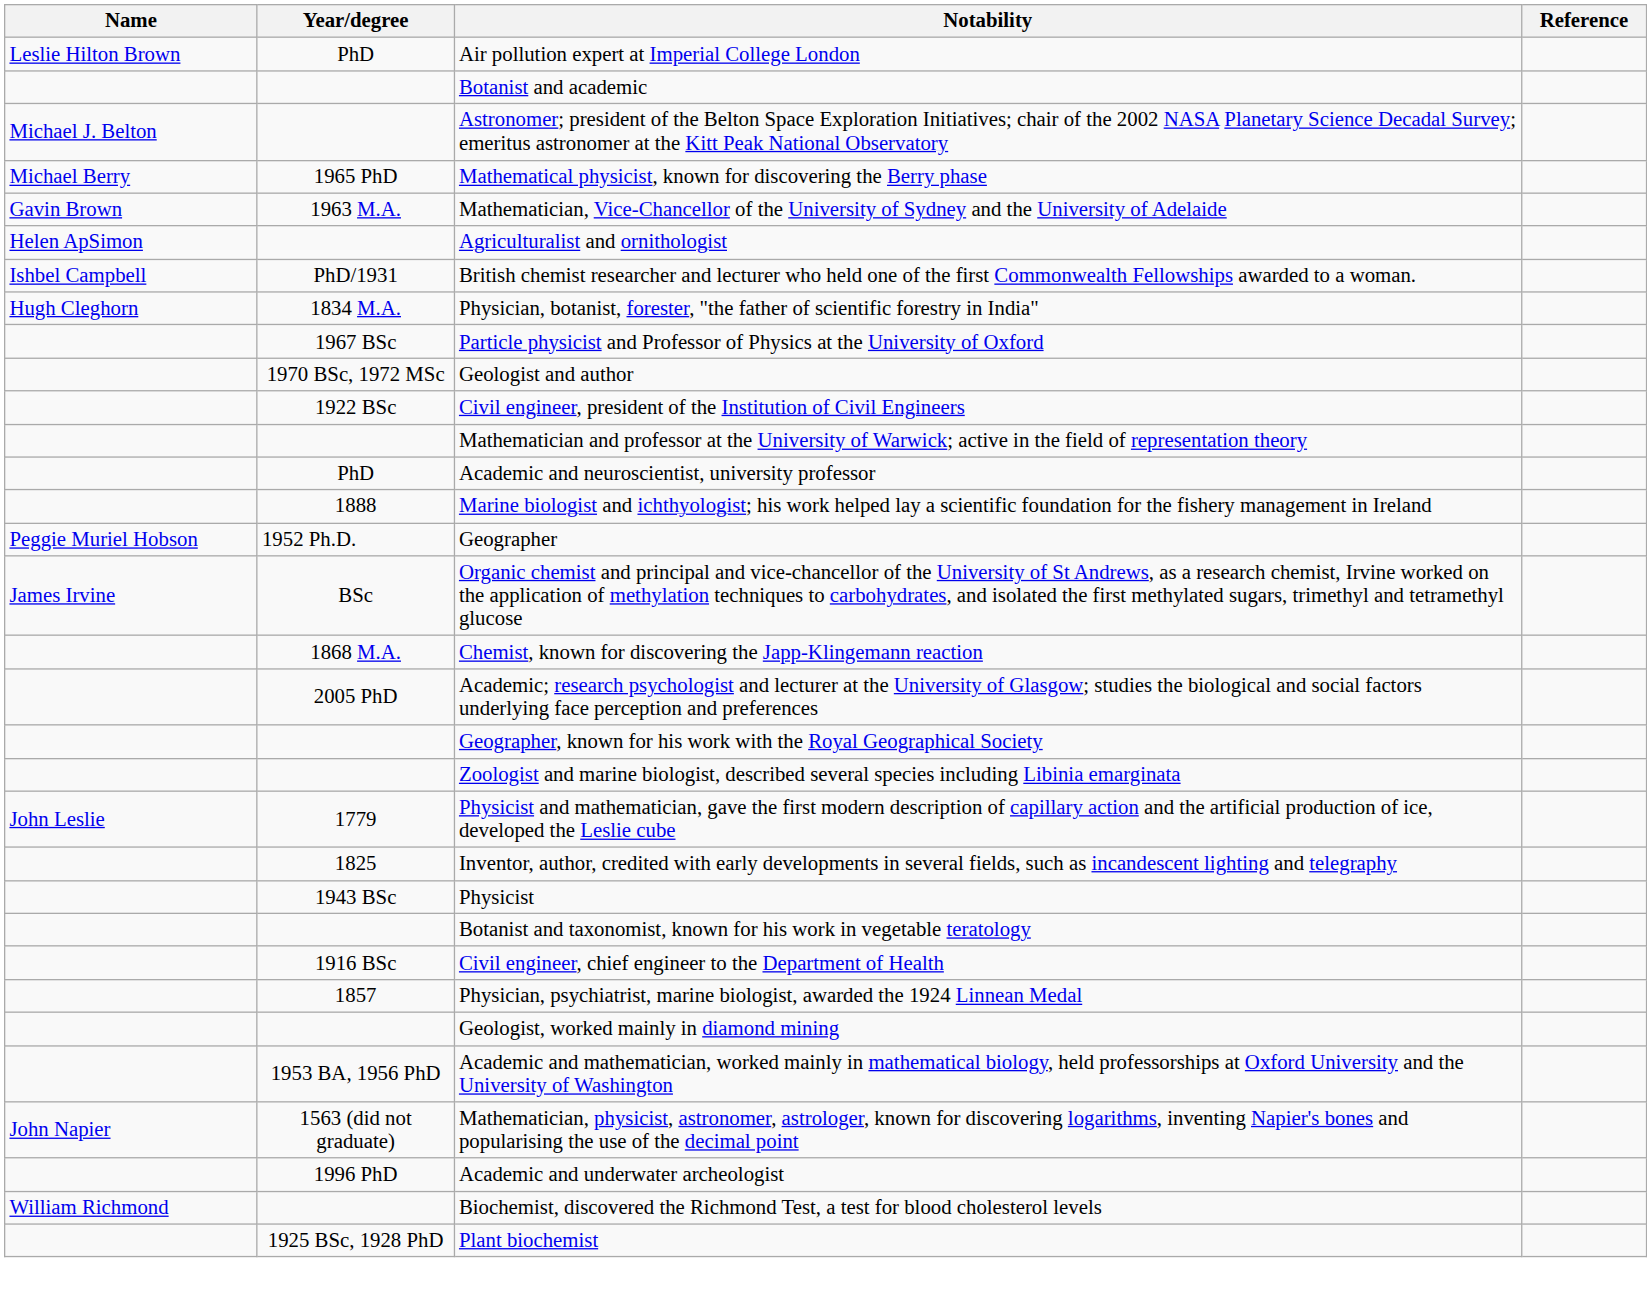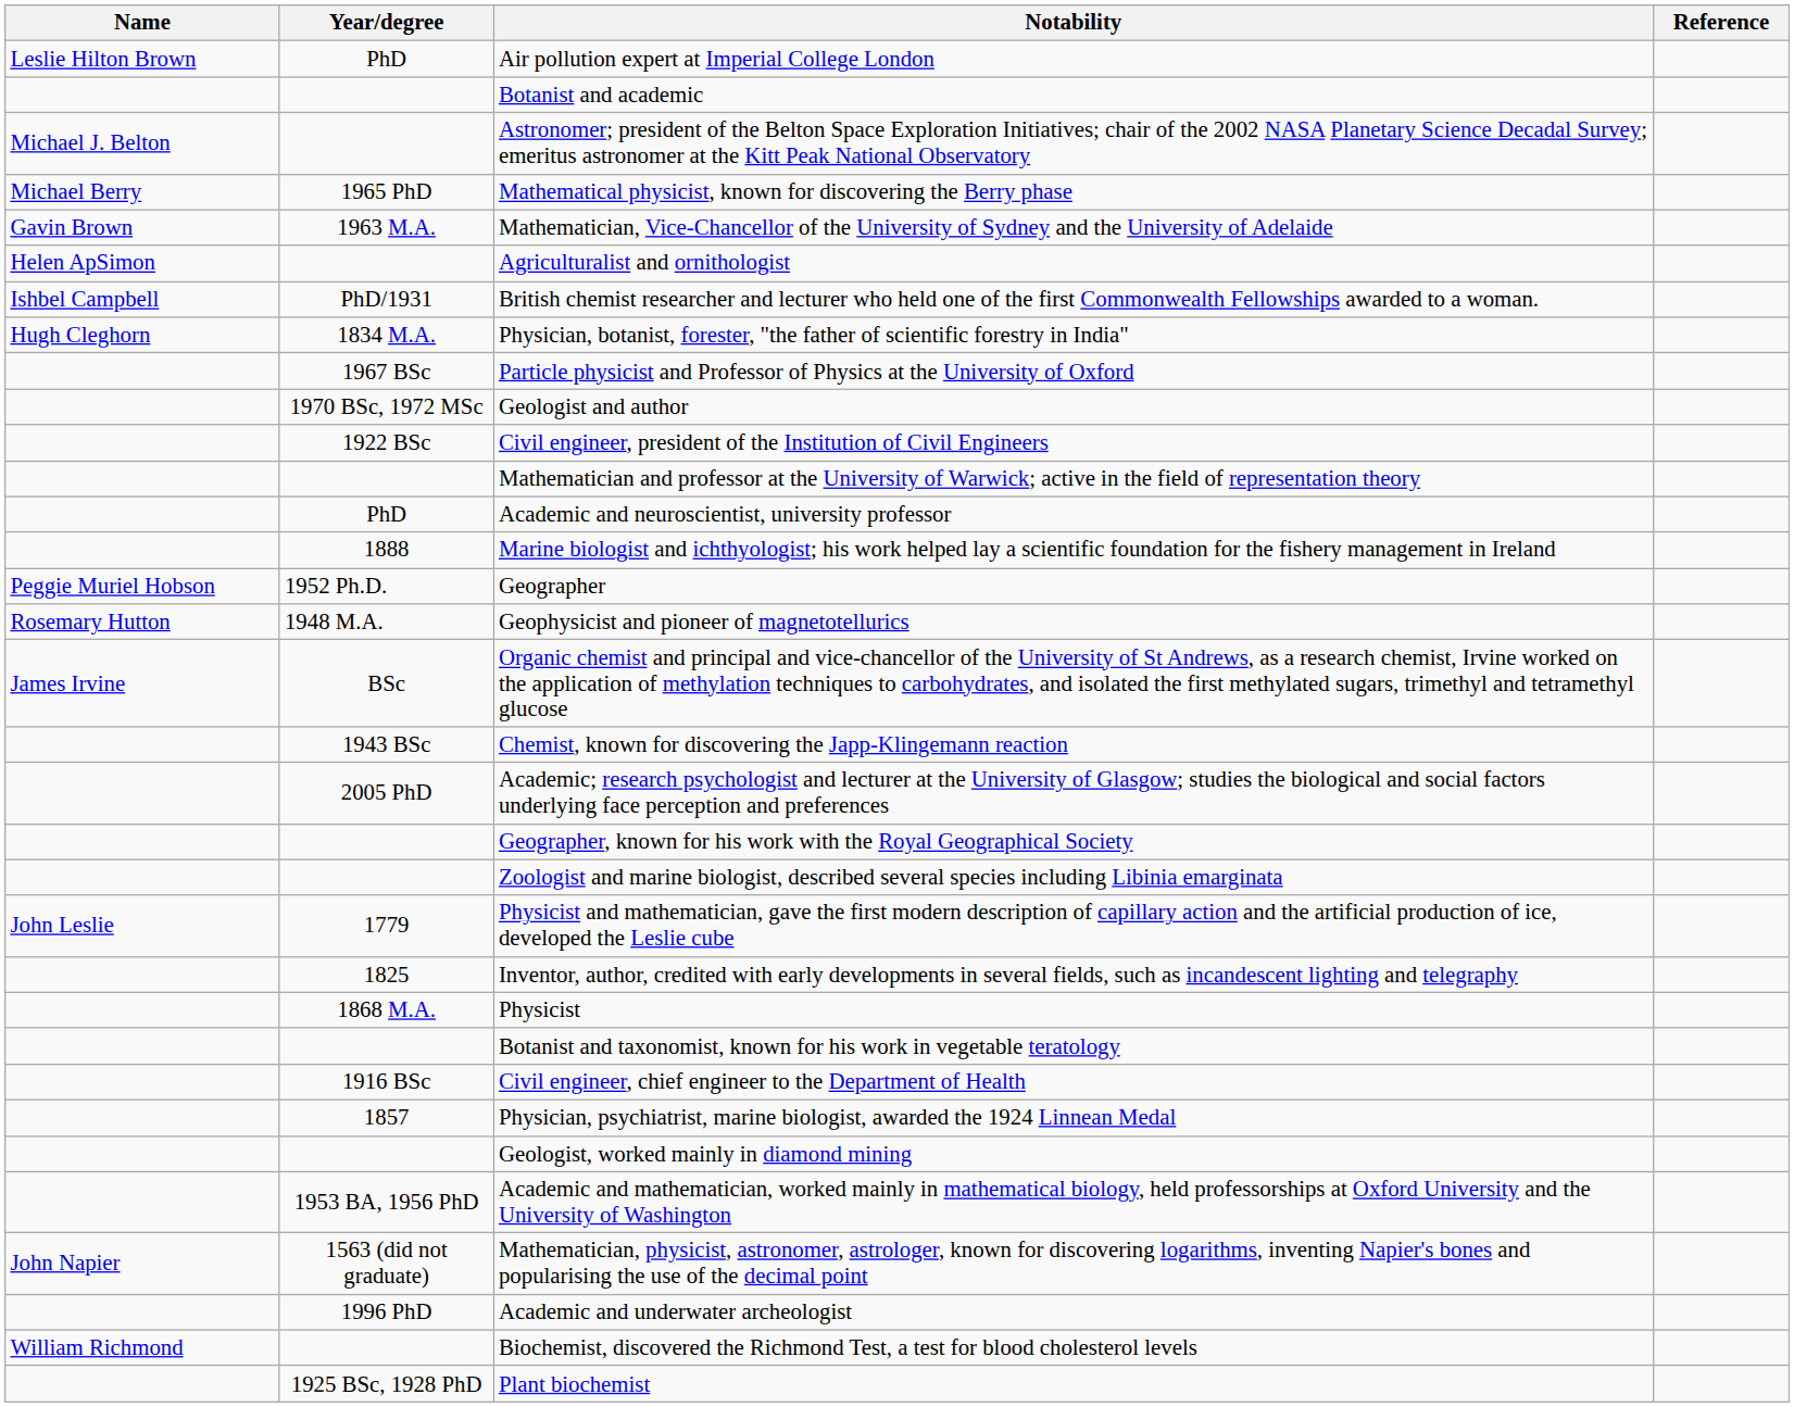+ row: Rosemary Hutton | 1948 M.A. | Geophysicist and pioneer of magnetotellurics
Chemist, known for discovering the Japp-Klingemann reaction | Year/degree: 1868 M.A. -> 1943 BSc
Physicist | Year/degree: 1943 BSc -> 1868 M.A.
